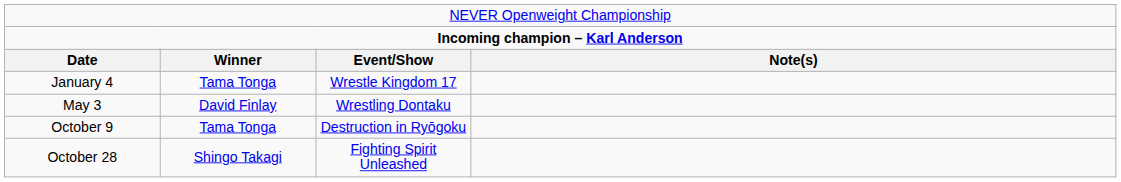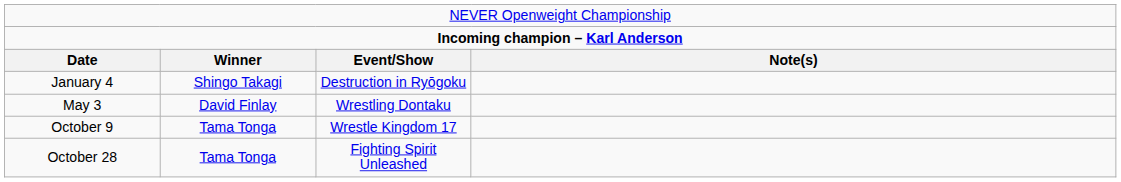January 4 | column 2: Tama Tonga -> Shingo Takagi
January 4 | column 3: Wrestle Kingdom 17 -> Destruction in Ryōgoku
October 9 | column 3: Destruction in Ryōgoku -> Wrestle Kingdom 17
October 28 | column 2: Shingo Takagi -> Tama Tonga
